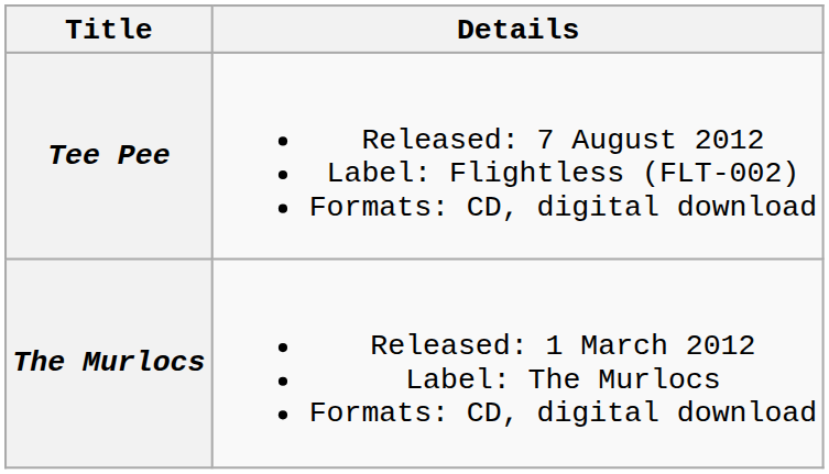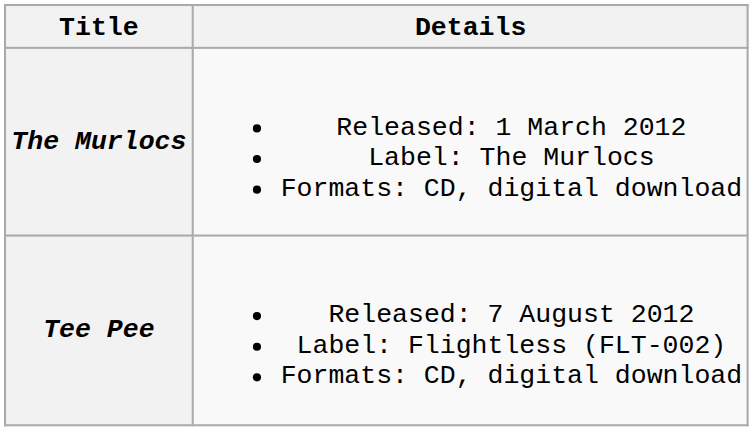rows swapped: The Murlocs <-> Tee Pee
